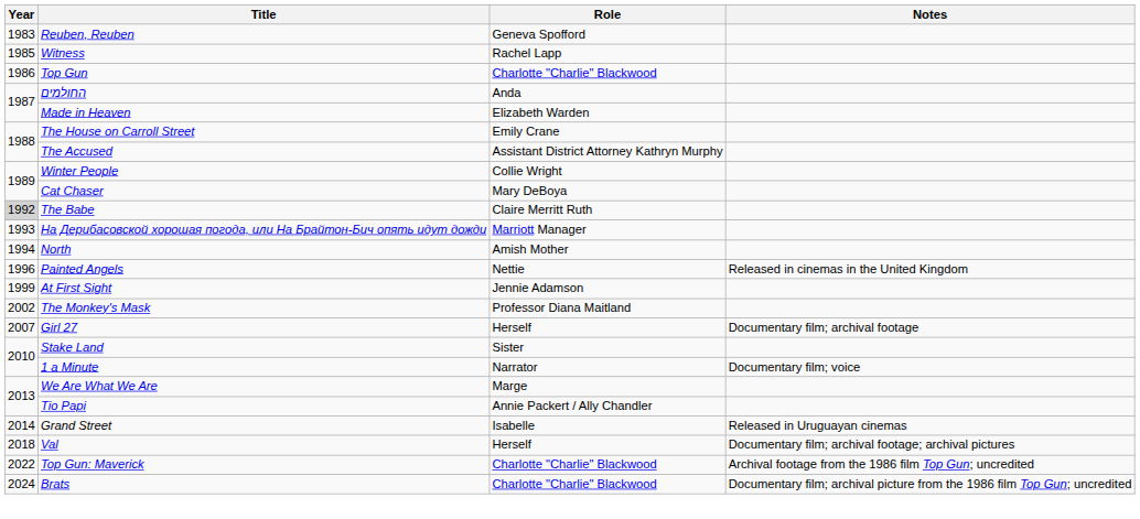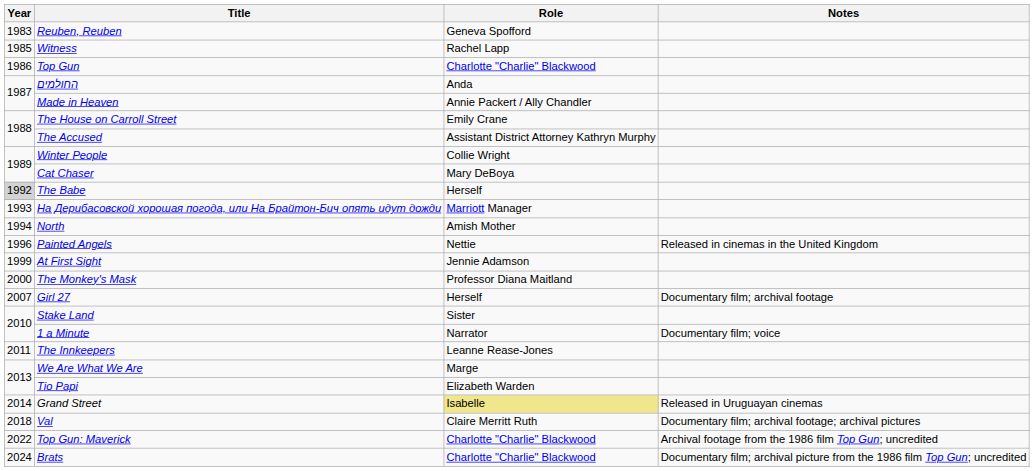Made in Heaven | Role: Elizabeth Warden -> Annie Packert / Ally Chandler
The Babe | Role: Claire Merritt Ruth -> Herself
The Monkey's Mask | Year: 2002 -> 2000
+ row: 2011 | The Innkeepers | Leanne Rease-Jones
Tio Papi | Role: Annie Packert / Ally Chandler -> Elizabeth Warden
Grand Street | Role: no background -> khaki background
Val | Role: Herself -> Claire Merritt Ruth
